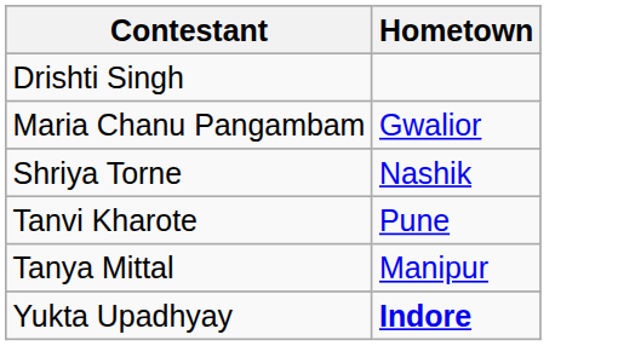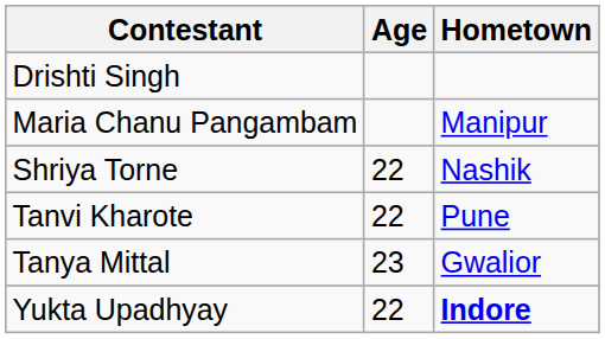+ column: Age | 22 | 22 | 23 | 22
Maria Chanu Pangambam | Hometown: Gwalior -> Manipur
Tanya Mittal | Hometown: Manipur -> Gwalior
